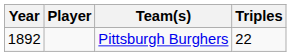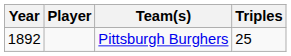Pittsburgh Burghers | Triples: 22 -> 25
